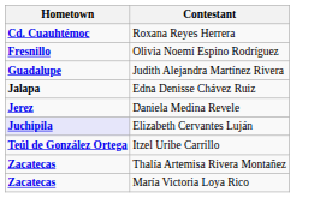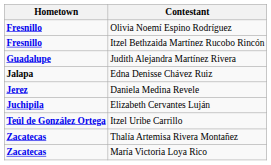- row: Cd. Cuauhtémoc | Roxana Reyes Herrera
+ row: Fresnillo | Itzel Bethzaida Martínez Rucobo Rincón
Elizabeth Cervantes Luján | Hometown: lavender background -> no background
